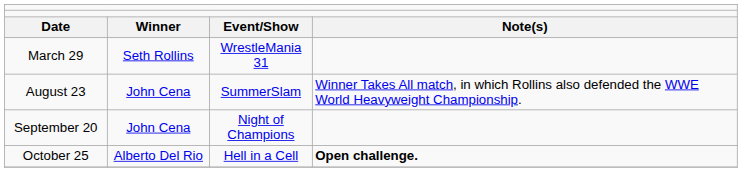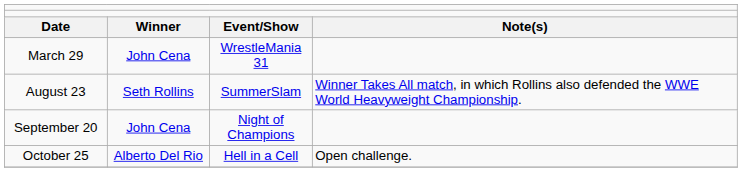March 29 | column 2: Seth Rollins -> John Cena
August 23 | column 2: John Cena -> Seth Rollins
October 25 | column 4: bold -> normal
